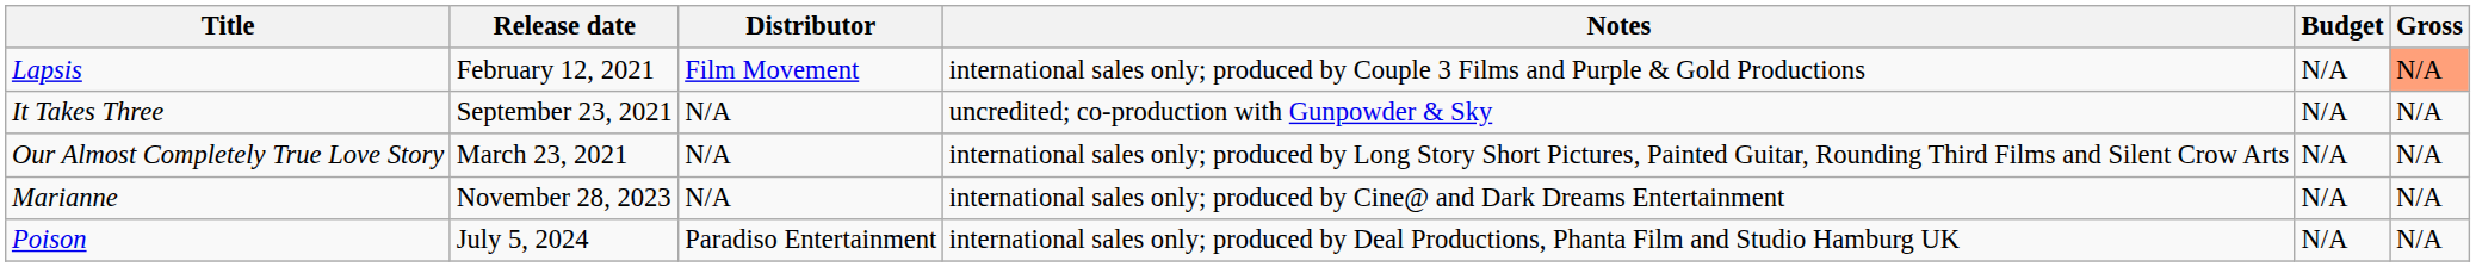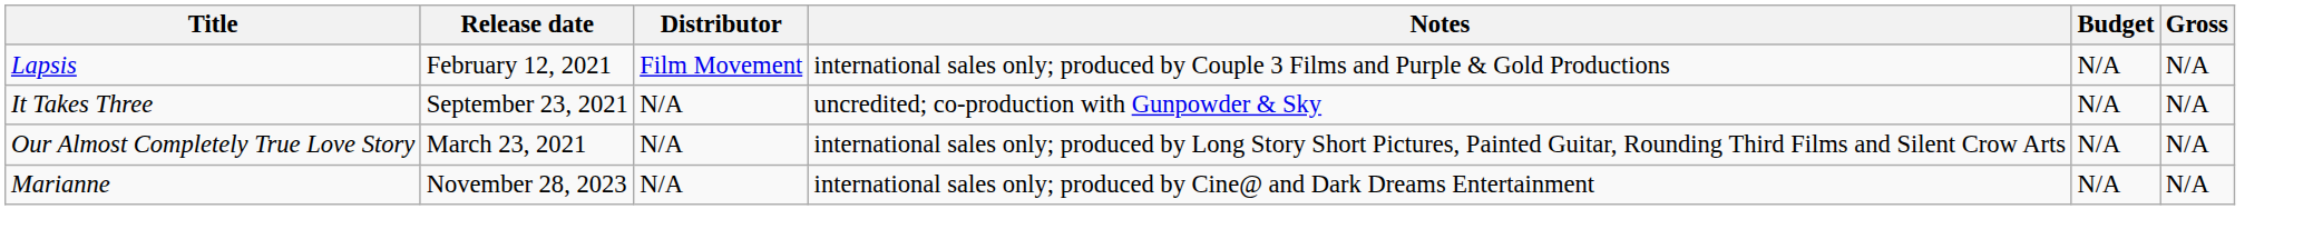Lapsis | Gross: lightsalmon background -> no background
- row: Poison | July 5, 2024 | Paradiso Entertainment | international sales only; produced by Deal Productions, Phanta Film and Studio Hamburg UK | N/A | N/A
